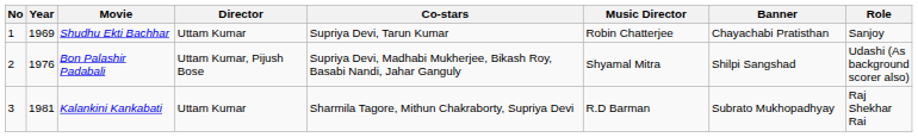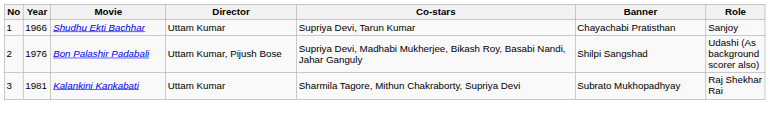- column: Music Director | Robin Chatterjee | Shyamal Mitra | R.D Barman
Shudhu Ekti Bachhar | Year: 1969 -> 1966
